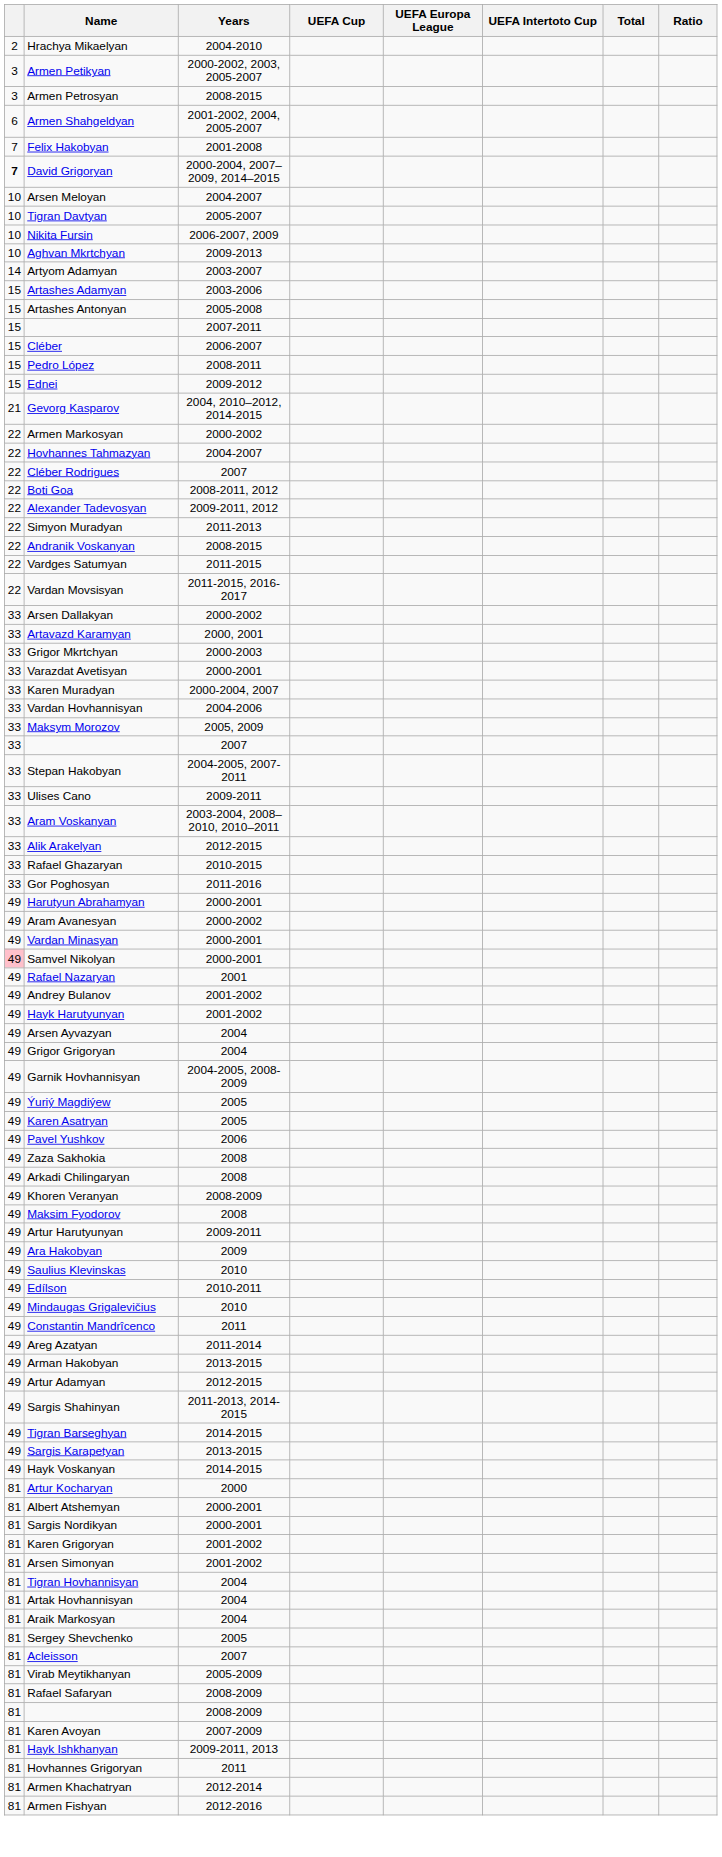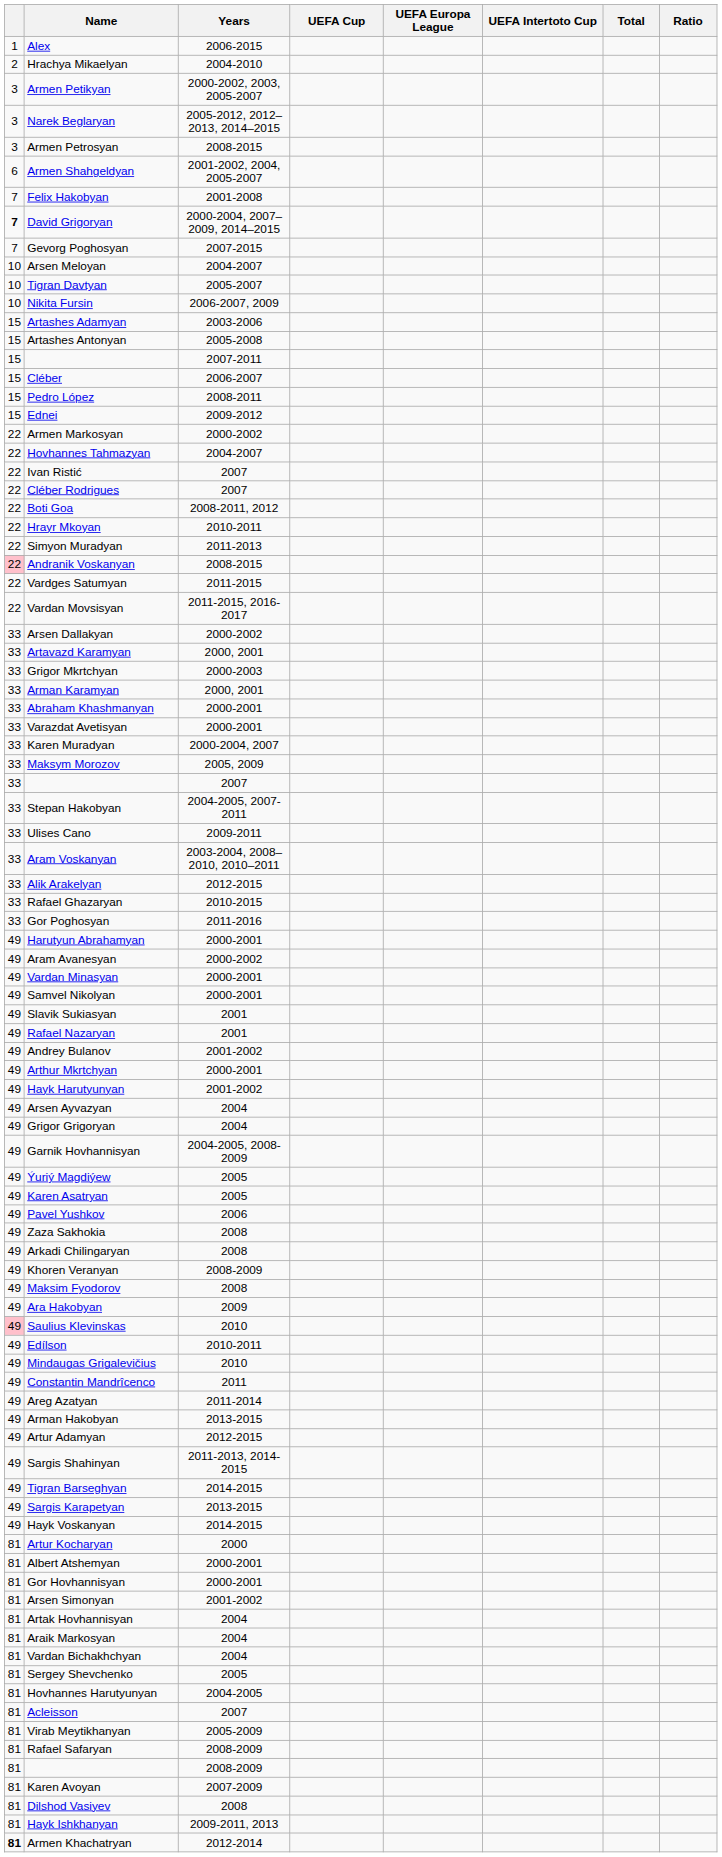+ row: 1 | Alex | 2006-2015
+ row: 3 | Narek Beglaryan | 2005-2012, 2012–2013, 2014–2015
+ row: 7 | Gevorg Poghosyan | 2007-2015
- row: 10 | Aghvan Mkrtchyan | 2009-2013
- row: 14 | Artyom Adamyan | 2003-2007
- row: 21 | Gevorg Kasparov | 2004, 2010–2012, 2014-2015
+ row: 22 | Ivan Ristić | 2007
- row: 22 | Alexander Tadevosyan | 2009-2011, 2012
+ row: 22 | Hrayr Mkoyan | 2010-2011
Andranik Voskanyan | column 1: no background -> pink background
+ row: 33 | Arman Karamyan | 2000, 2001
+ row: 33 | Abraham Khashmanyan | 2000-2001
- row: 33 | Vardan Hovhannisyan | 2004-2006
Samvel Nikolyan | column 1: pink background -> no background
+ row: 49 | Slavik Sukiasyan | 2001
+ row: 49 | Arthur Mkrtchyan | 2000-2001
- row: 49 | Artur Harutyunyan | 2009-2011
Saulius Klevinskas | column 1: no background -> pink background
- row: 81 | Sargis Nordikyan | 2000-2001
+ row: 81 | Gor Hovhannisyan | 2000-2001
- row: 81 | Karen Grigoryan | 2001-2002
- row: 81 | Tigran Hovhannisyan | 2004
+ row: 81 | Vardan Bichakhchyan | 2004
+ row: 81 | Hovhannes Harutyunyan | 2004-2005
+ row: 81 | Dilshod Vasiyev | 2008
- row: 81 | Hovhannes Grigoryan | 2011
Armen Khachatryan | column 1: normal -> bold
- row: 81 | Armen Fishyan | 2012-2016
